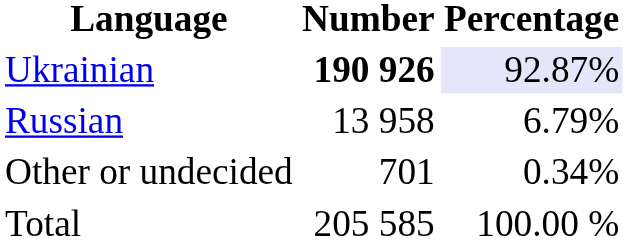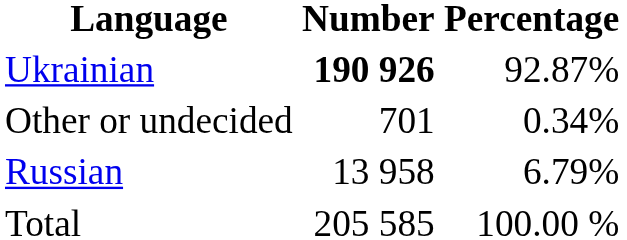Ukrainian | Percentage: lavender background -> no background
rows swapped: Russian <-> Other or undecided
